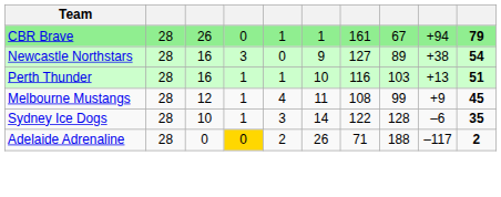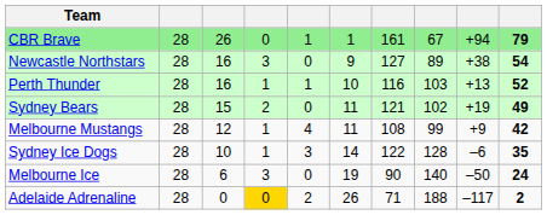Perth Thunder | column 10: 51 -> 52
+ row: Sydney Bears | 28 | 15 | 2 | 0 | 11 | 121 | 102 | +19 | 49
Melbourne Mustangs | column 10: 45 -> 42
+ row: Melbourne Ice | 28 | 6 | 3 | 0 | 19 | 90 | 140 | –50 | 24
